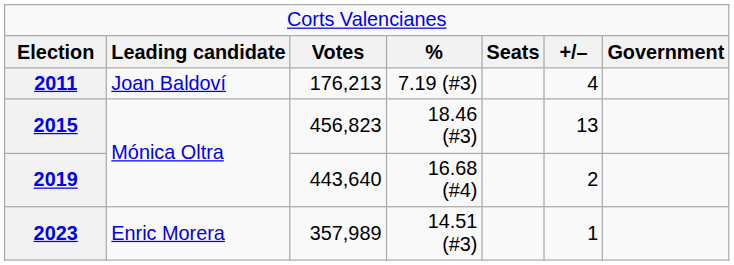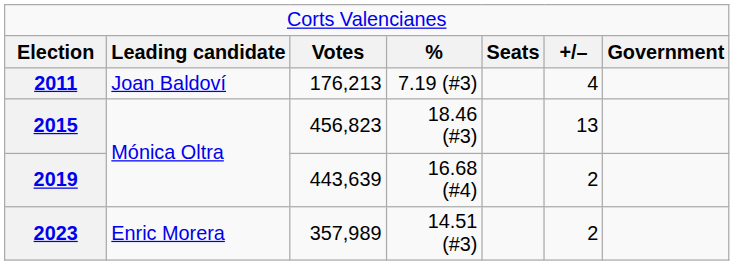2019 | column 3: 443,640 -> 443,639
2023 | column 6: 1 -> 2
